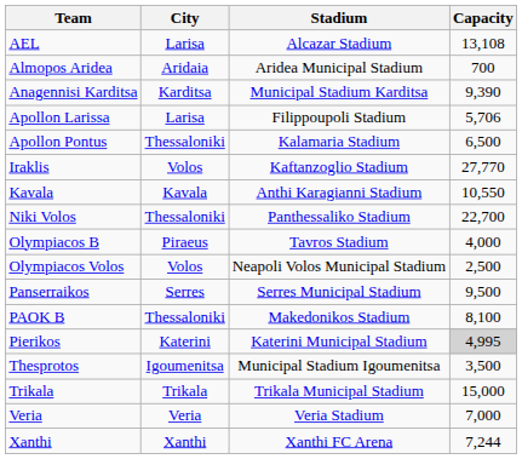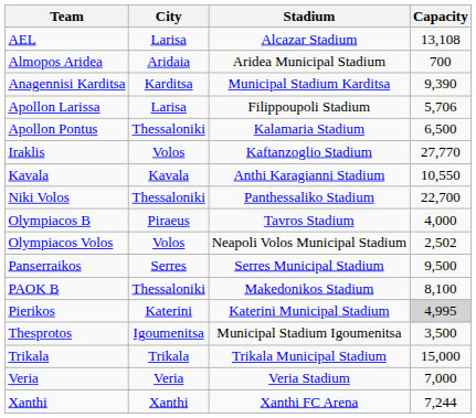Olympiacos Volos | Capacity: 2,500 -> 2,502
